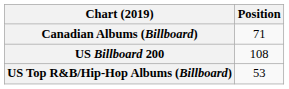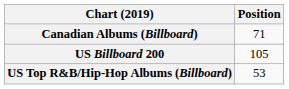US Billboard 200 | Position: 108 -> 105
